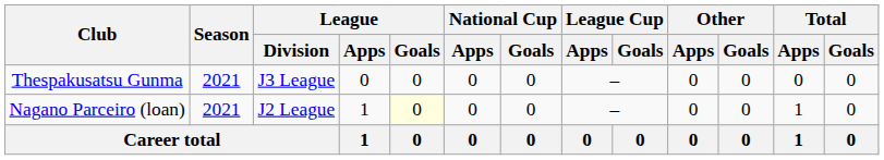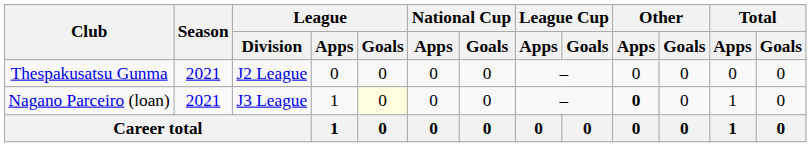Thespakusatsu Gunma | League / Division: J3 League -> J2 League
Nagano Parceiro (loan) | League / Division: J2 League -> J3 League
Nagano Parceiro (loan) | Other / Apps: normal -> bold
